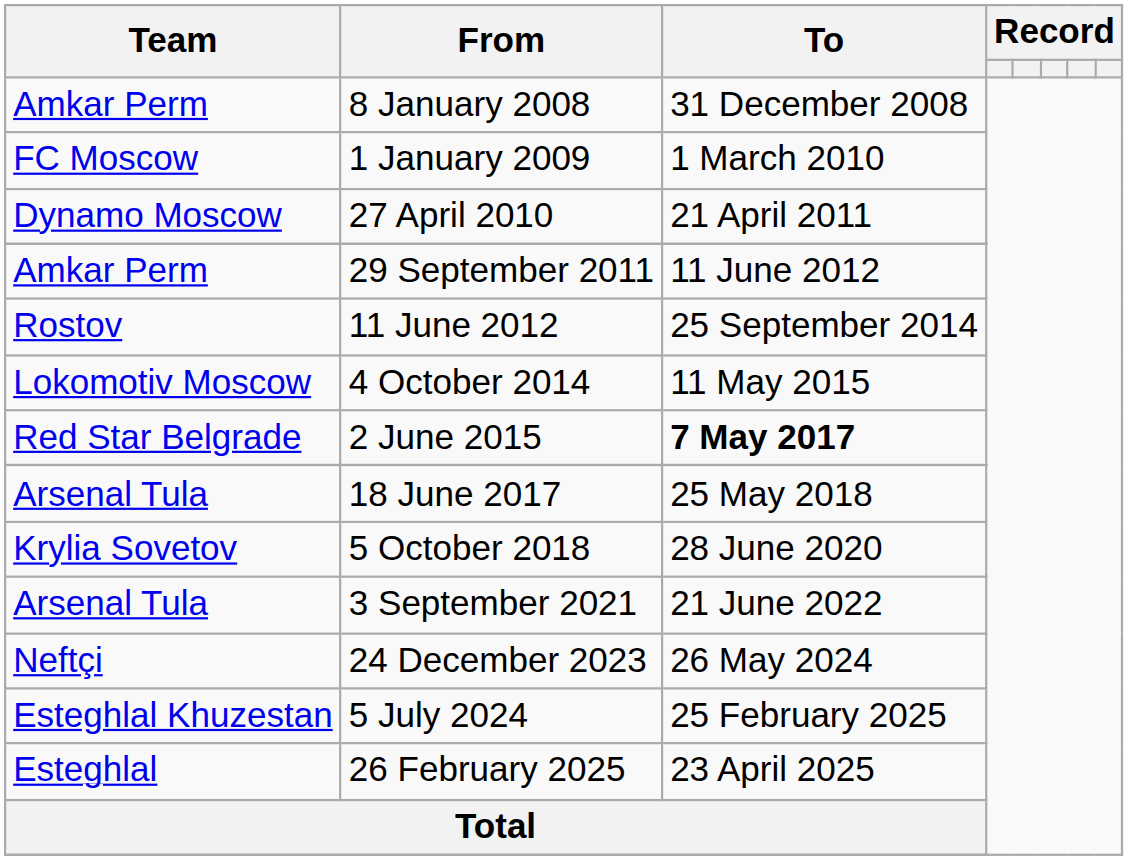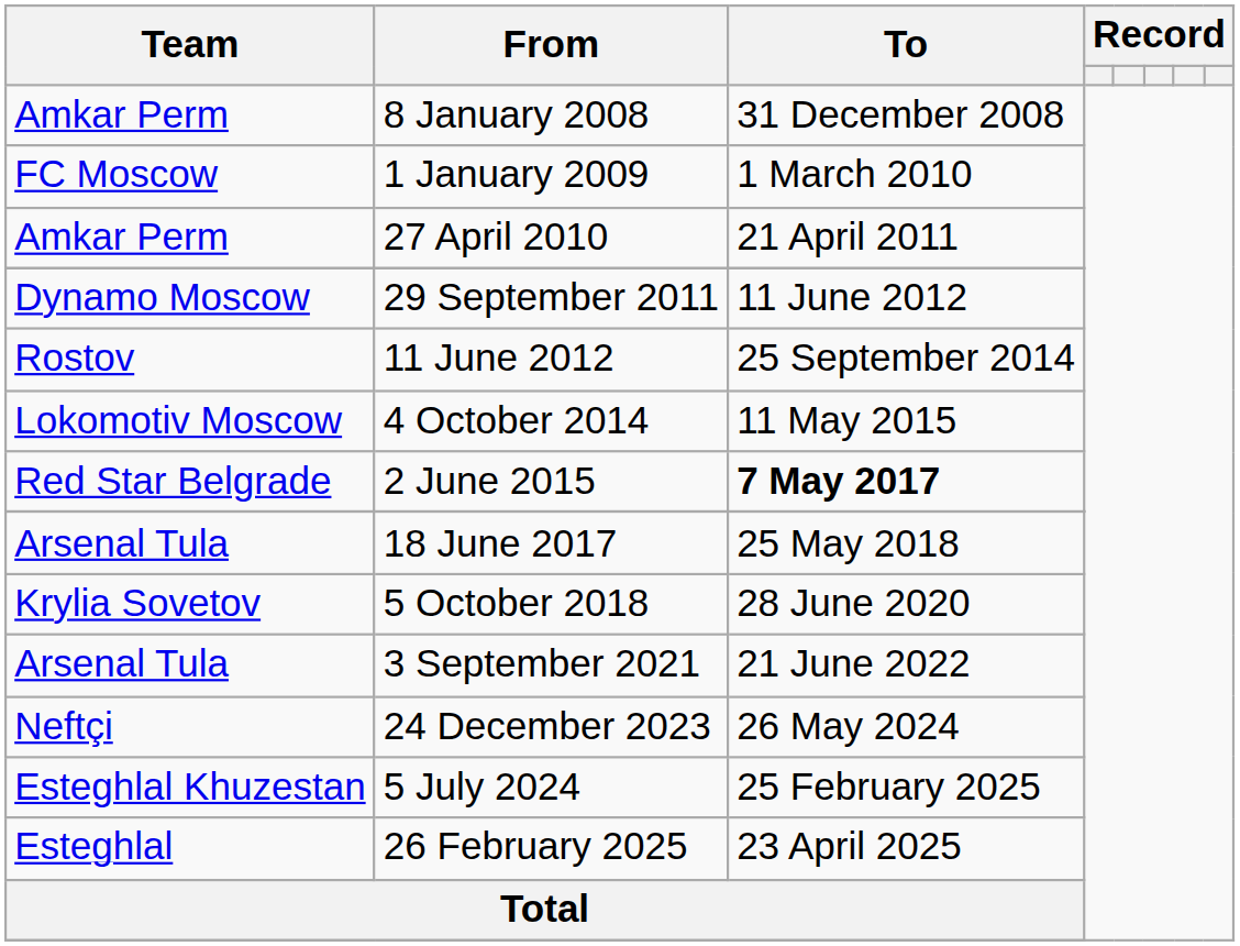27 April 2010 | Team: Dynamo Moscow -> Amkar Perm
29 September 2011 | Team: Amkar Perm -> Dynamo Moscow
